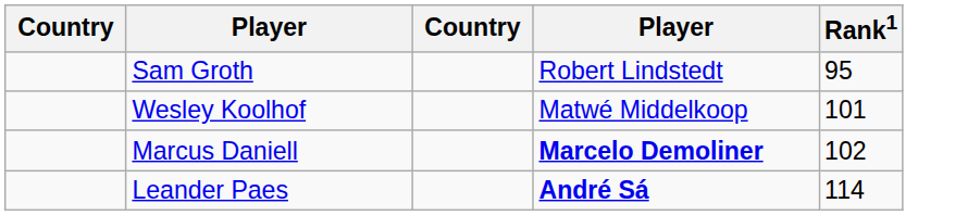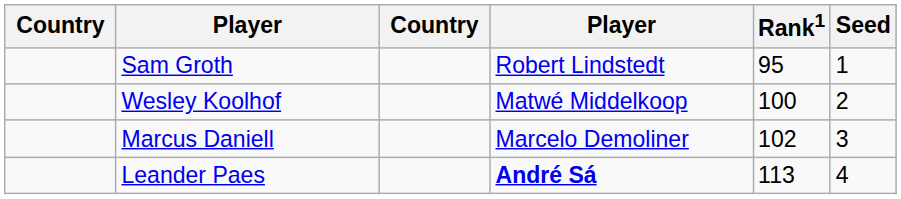+ column: Seed | 1 | 2 | 3 | 4
Wesley Koolhof | Rank1: 101 -> 100
Marcus Daniell | column 4: bold -> normal
Leander Paes | Rank1: 114 -> 113
